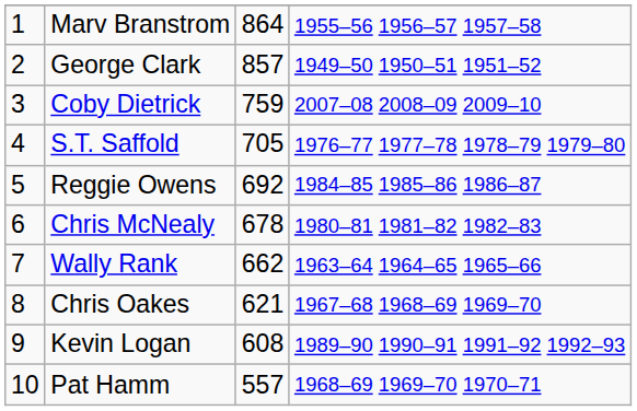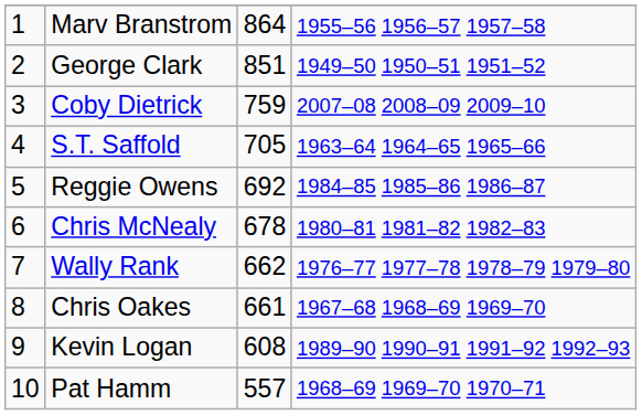George Clark | column 3: 857 -> 851
S.T. Saffold | column 4: 1976–77 1977–78 1978–79 1979–80 -> 1963–64 1964–65 1965–66
Wally Rank | column 4: 1963–64 1964–65 1965–66 -> 1976–77 1977–78 1978–79 1979–80
Chris Oakes | column 3: 621 -> 661
